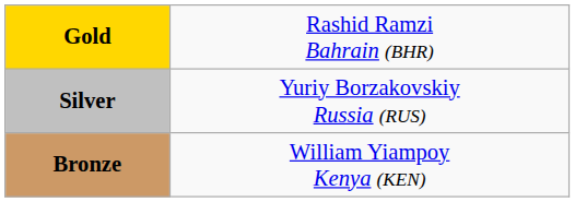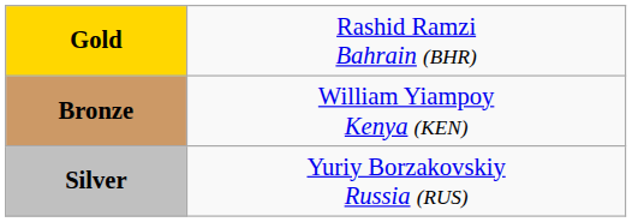rows swapped: Silver <-> Bronze
